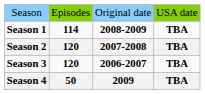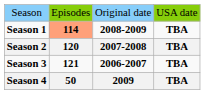Season 1 | column 2: no background -> lightsalmon background
Season 3 | column 2: 120 -> 121
